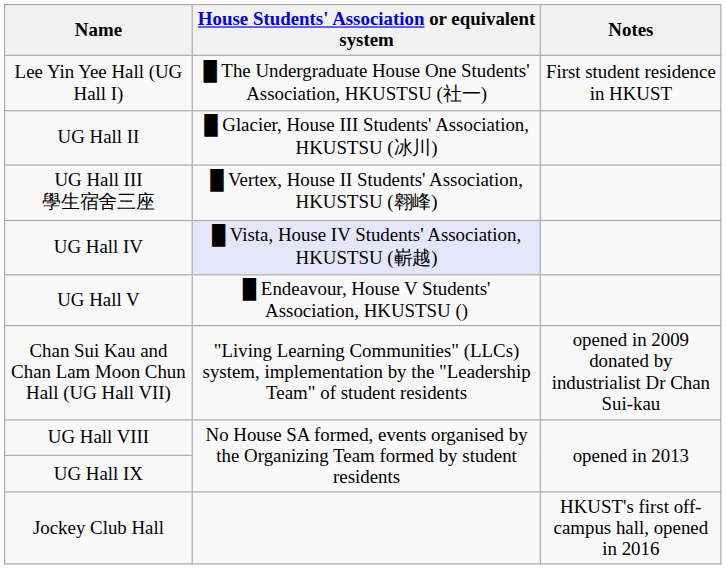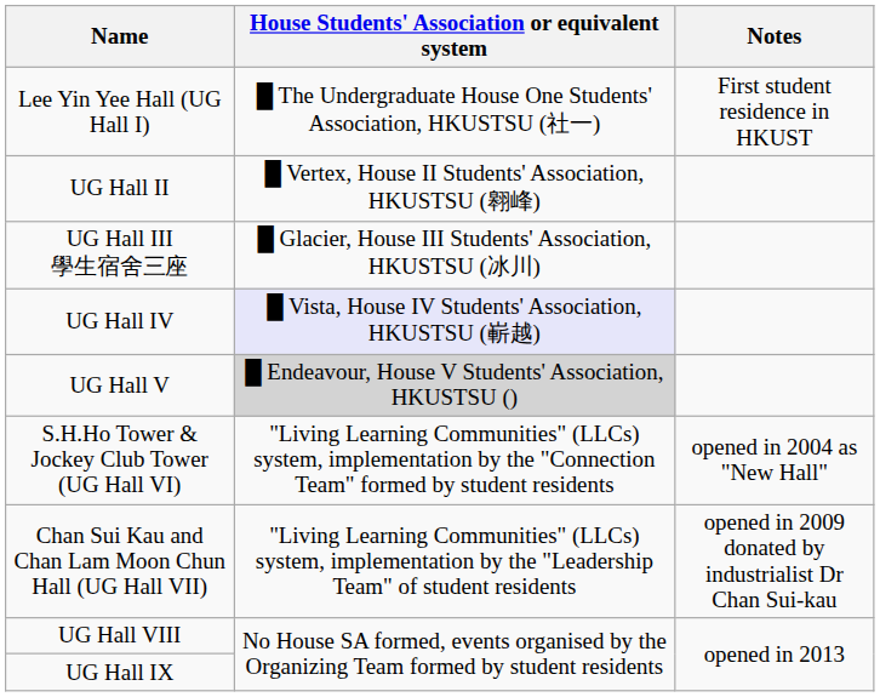UG Hall II | House Students' Association or equivalent system: █ Glacier, House III Students' Association, HKUSTSU (冰川) -> █ Vertex, House II Students' Association, HKUSTSU (翱峰)
UG Hall III 學生宿舍三座 | House Students' Association or equivalent system: █ Vertex, House II Students' Association, HKUSTSU (翱峰) -> █ Glacier, House III Students' Association, HKUSTSU (冰川)
UG Hall V | House Students' Association or equivalent system: no background -> lightgrey background
+ row: S.H.Ho Tower & Jockey Club Tower (UG Hall VI) | "Living Learning Communities" (LLCs) system, implementation by the "Connection Team" formed by student residents | opened in 2004 as "New Hall"
- row: Jockey Club Hall | HKUST's first off-campus hall, opened in 2016
